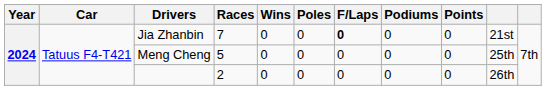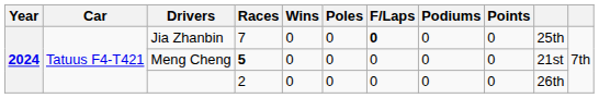Jia Zhanbin | column 10: 21st -> 25th
Meng Cheng | Races: normal -> bold
Meng Cheng | column 10: 25th -> 21st
